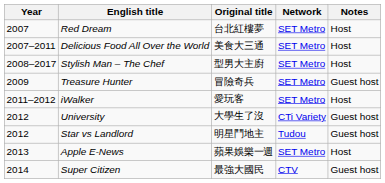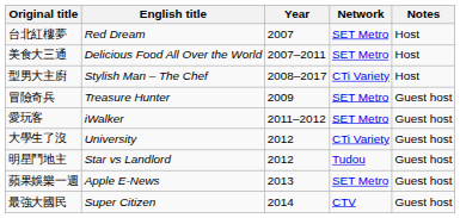columns swapped: Year <-> Original title
Stylish Man – The Chef | Network: SET Metro -> CTi Variety
iWalker | Notes: Host -> Guest host
Apple E-News | Notes: Host -> Guest host
